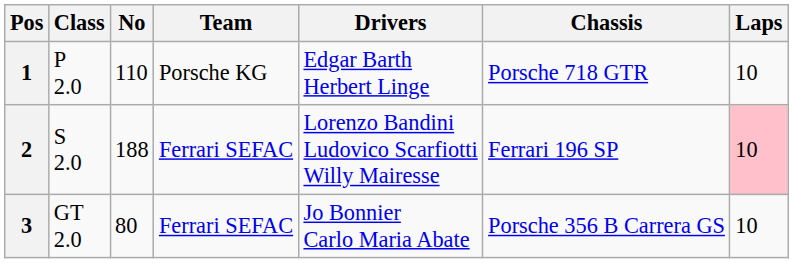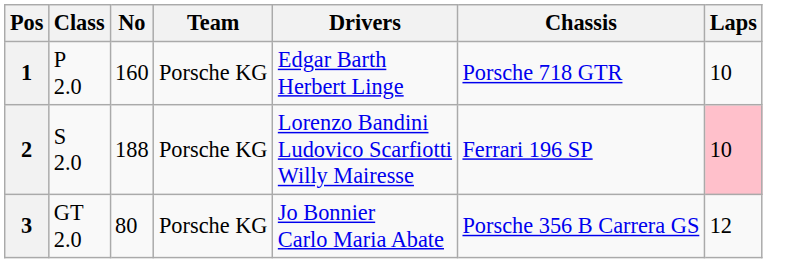1 | No: 110 -> 160
2 | Team: Ferrari SEFAC -> Porsche KG
3 | Team: Ferrari SEFAC -> Porsche KG
3 | Laps: 10 -> 12
